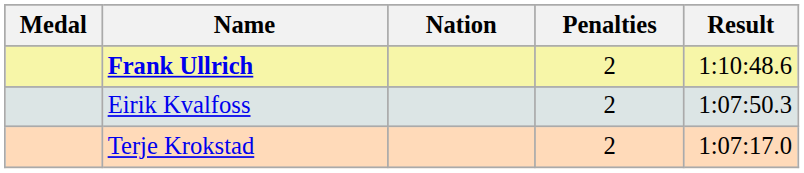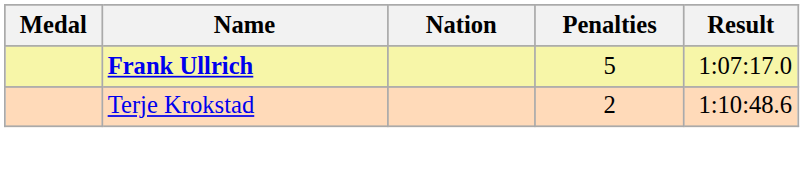Frank Ullrich | Penalties: 2 -> 5
Frank Ullrich | Result: 1:10:48.6 -> 1:07:17.0
- row: Eirik Kvalfoss | 2 | 1:07:50.3
Terje Krokstad | Result: 1:07:17.0 -> 1:10:48.6
